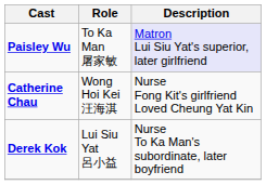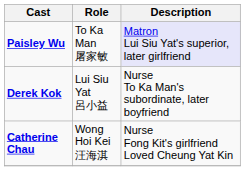rows swapped: Derek Kok <-> Catherine Chau
